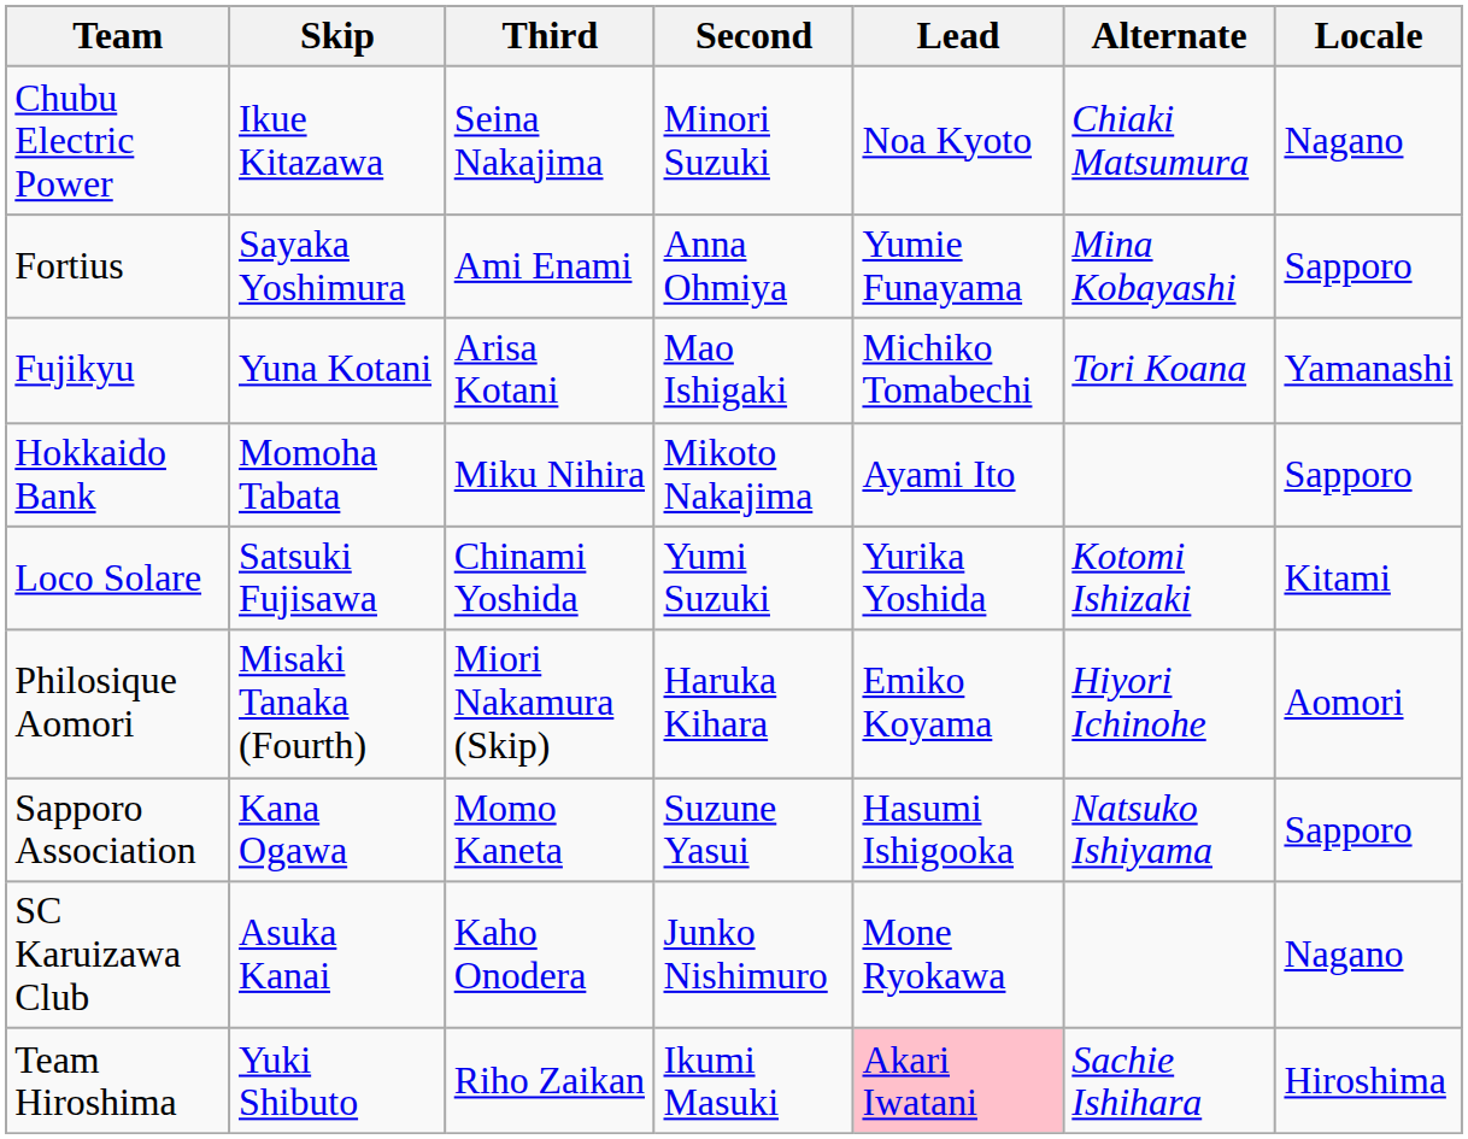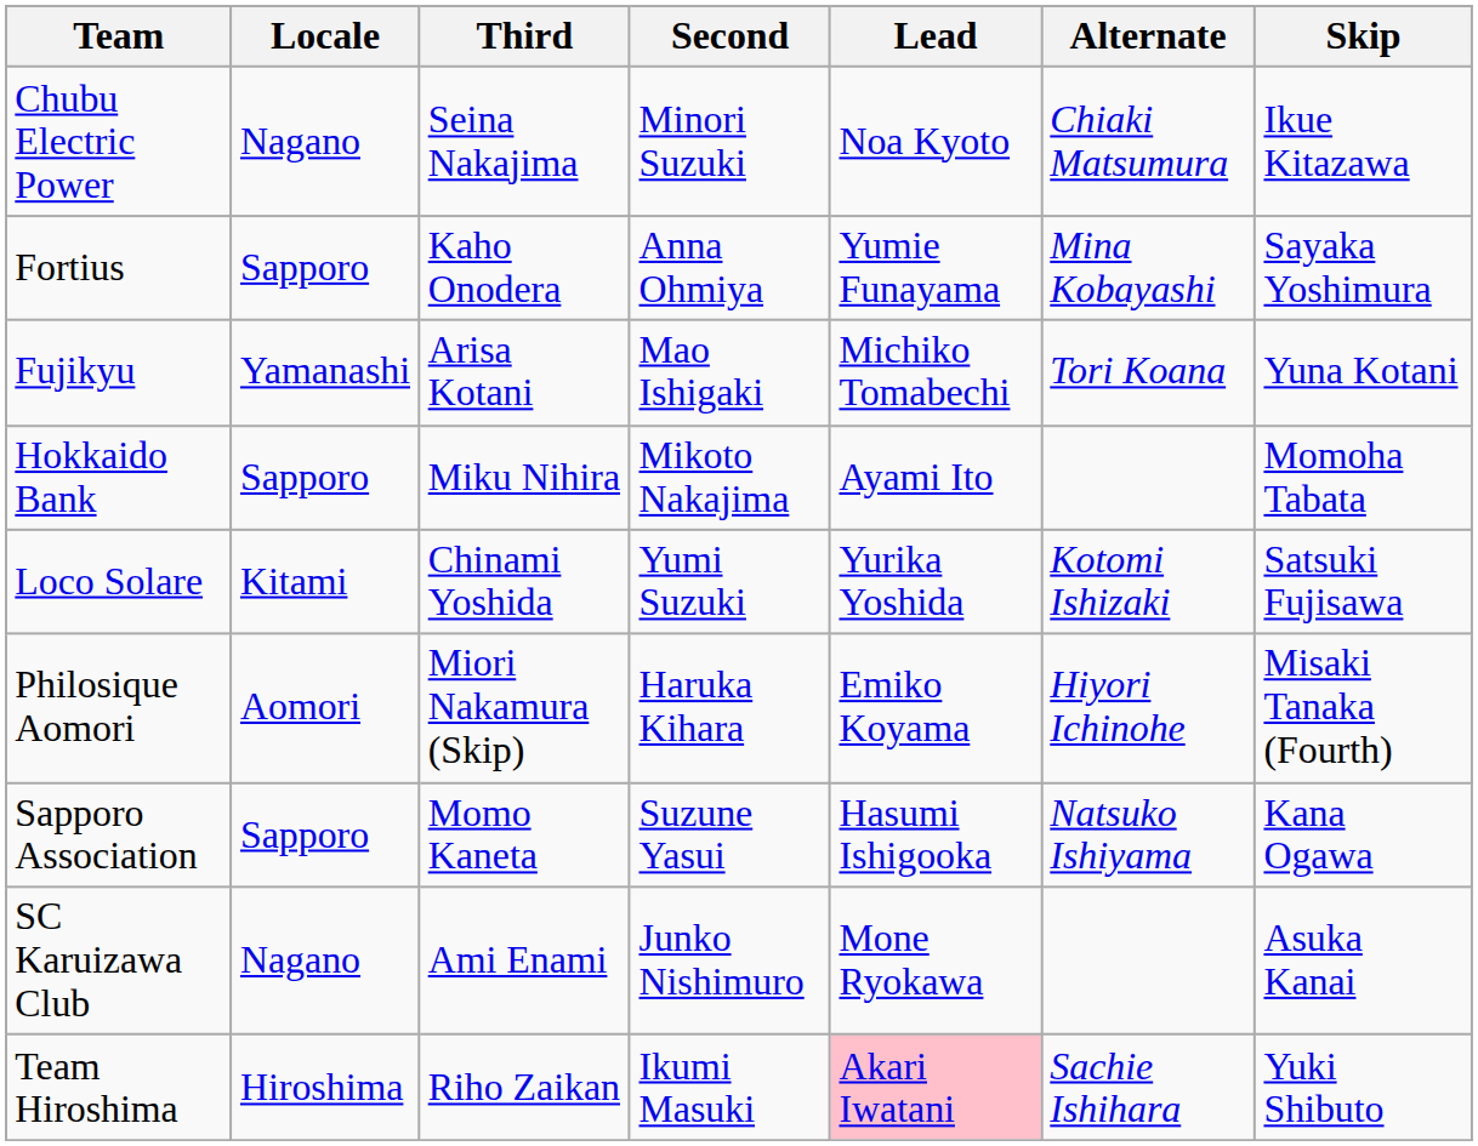columns swapped: Skip <-> Locale
Fortius | Third: Ami Enami -> Kaho Onodera
SC Karuizawa Club | Third: Kaho Onodera -> Ami Enami
